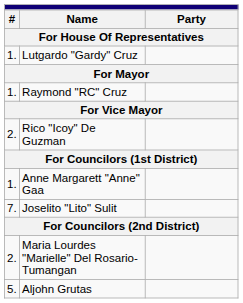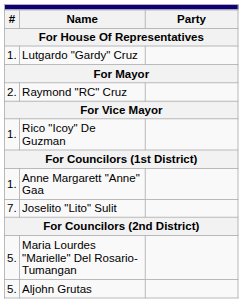Raymond "RC" Cruz | column 1: 1. -> 2.
Rico "Icoy" De Guzman | column 1: 2. -> 1.
Maria Lourdes "Marielle" Del Rosario-Tumangan | column 1: 2. -> 5.
